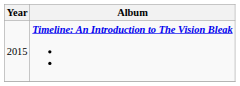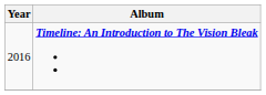Timeline: An Introduction to The Vision Bleak | Year: 2015 -> 2016
